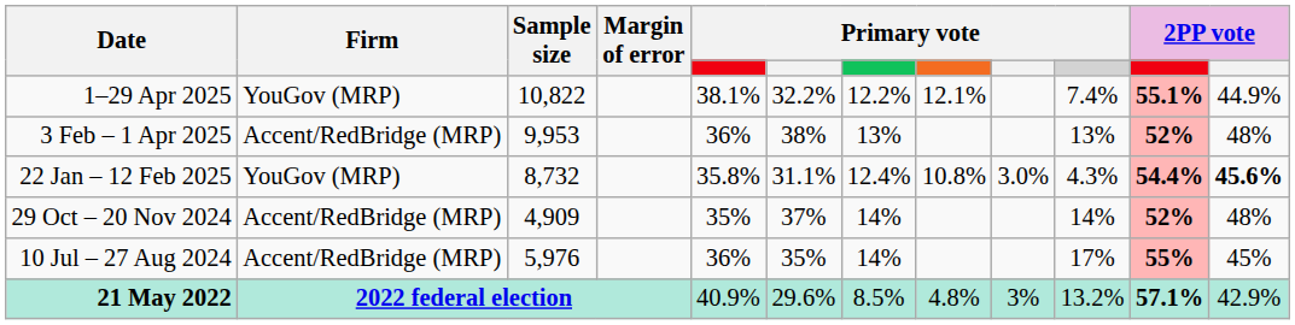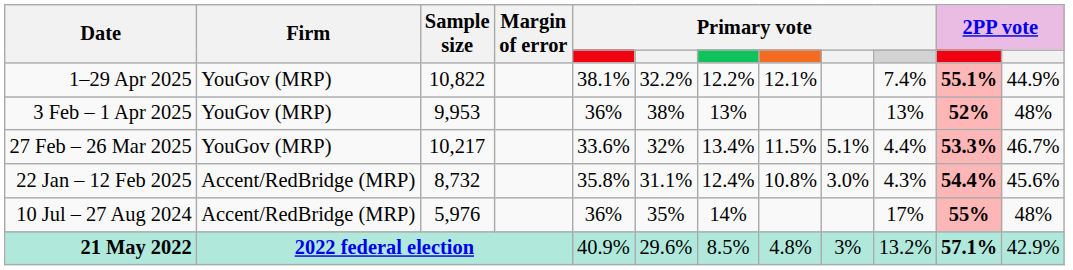3 Feb – 1 Apr 2025 | Firm: Accent/RedBridge (MRP) -> YouGov (MRP)
+ row: 27 Feb – 26 Mar 2025 | YouGov (MRP) | 10,217 | 33.6% | 32% | 13.4% | 11.5% | 5.1% | 4.4% | 53.3% | 46.7%
22 Jan – 12 Feb 2025 | Firm: YouGov (MRP) -> Accent/RedBridge (MRP)
22 Jan – 12 Feb 2025 | column 12: bold -> normal
- row: 29 Oct – 20 Nov 2024 | Accent/RedBridge (MRP) | 4,909 | 35% | 37% | 14% | 14% | 52% | 48%
10 Jul – 27 Aug 2024 | column 12: 45% -> 48%
